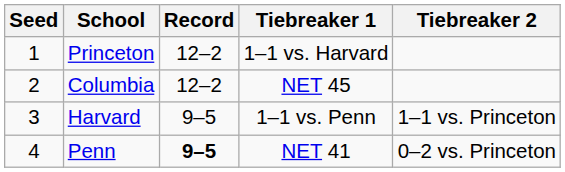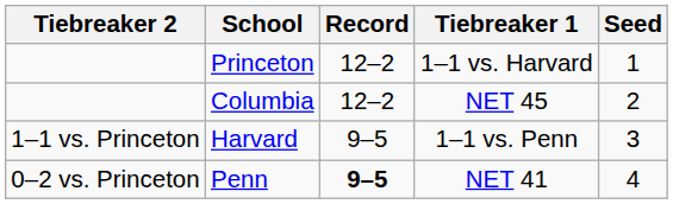columns swapped: Seed <-> Tiebreaker 2
